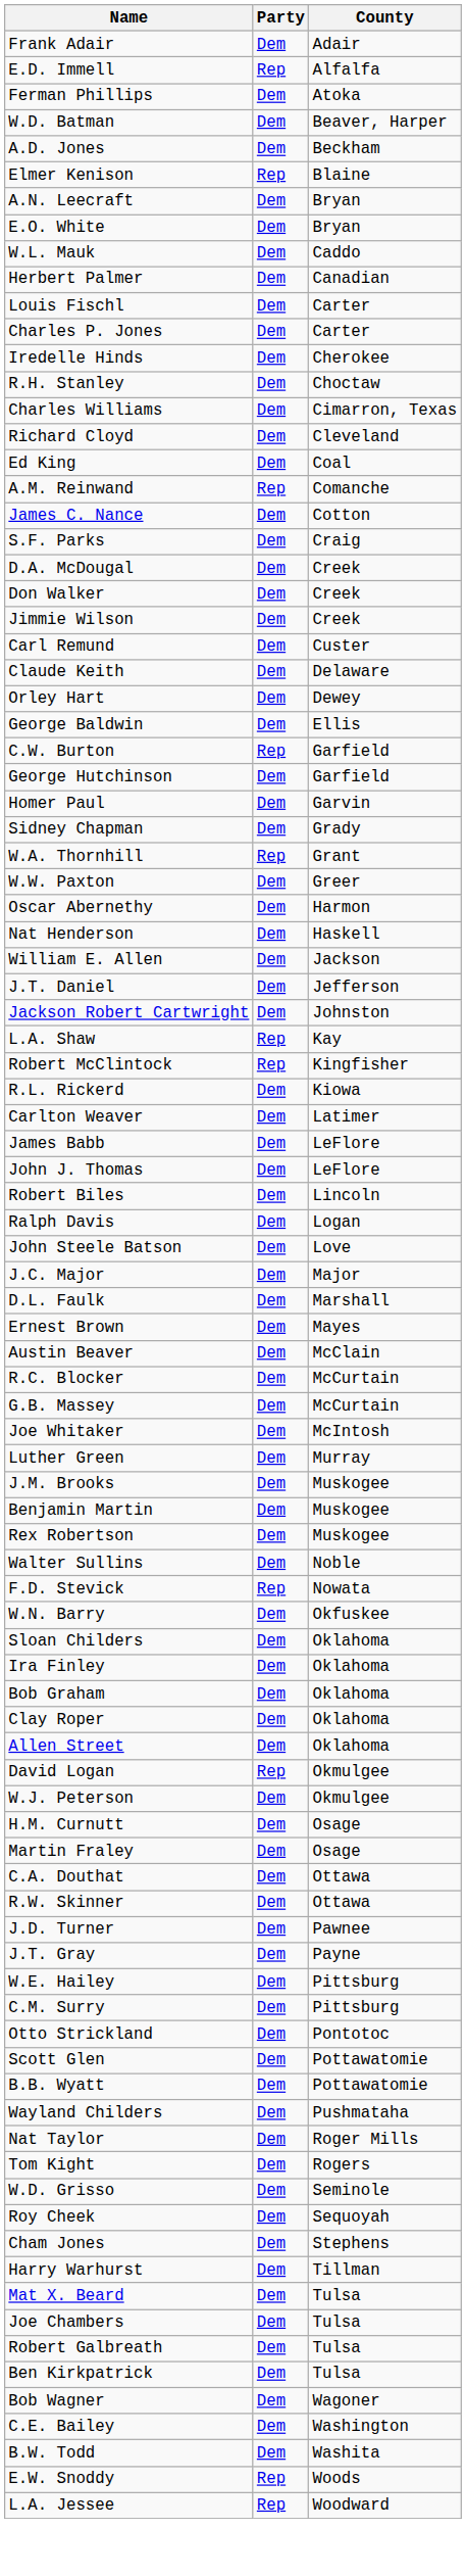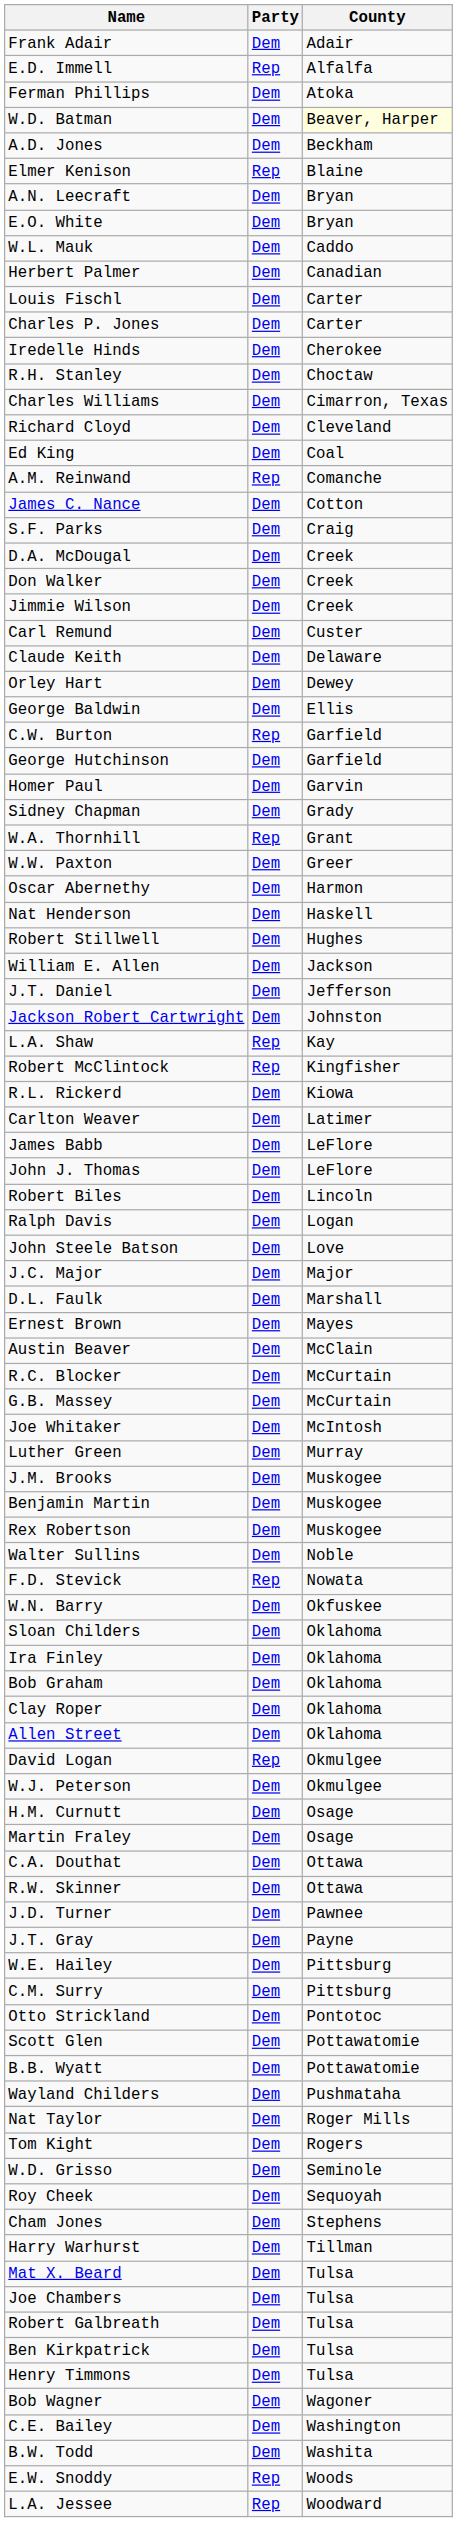W.D. Batman | County: no background -> lightyellow background
+ row: Robert Stillwell | Dem | Hughes
+ row: Henry Timmons | Dem | Tulsa
